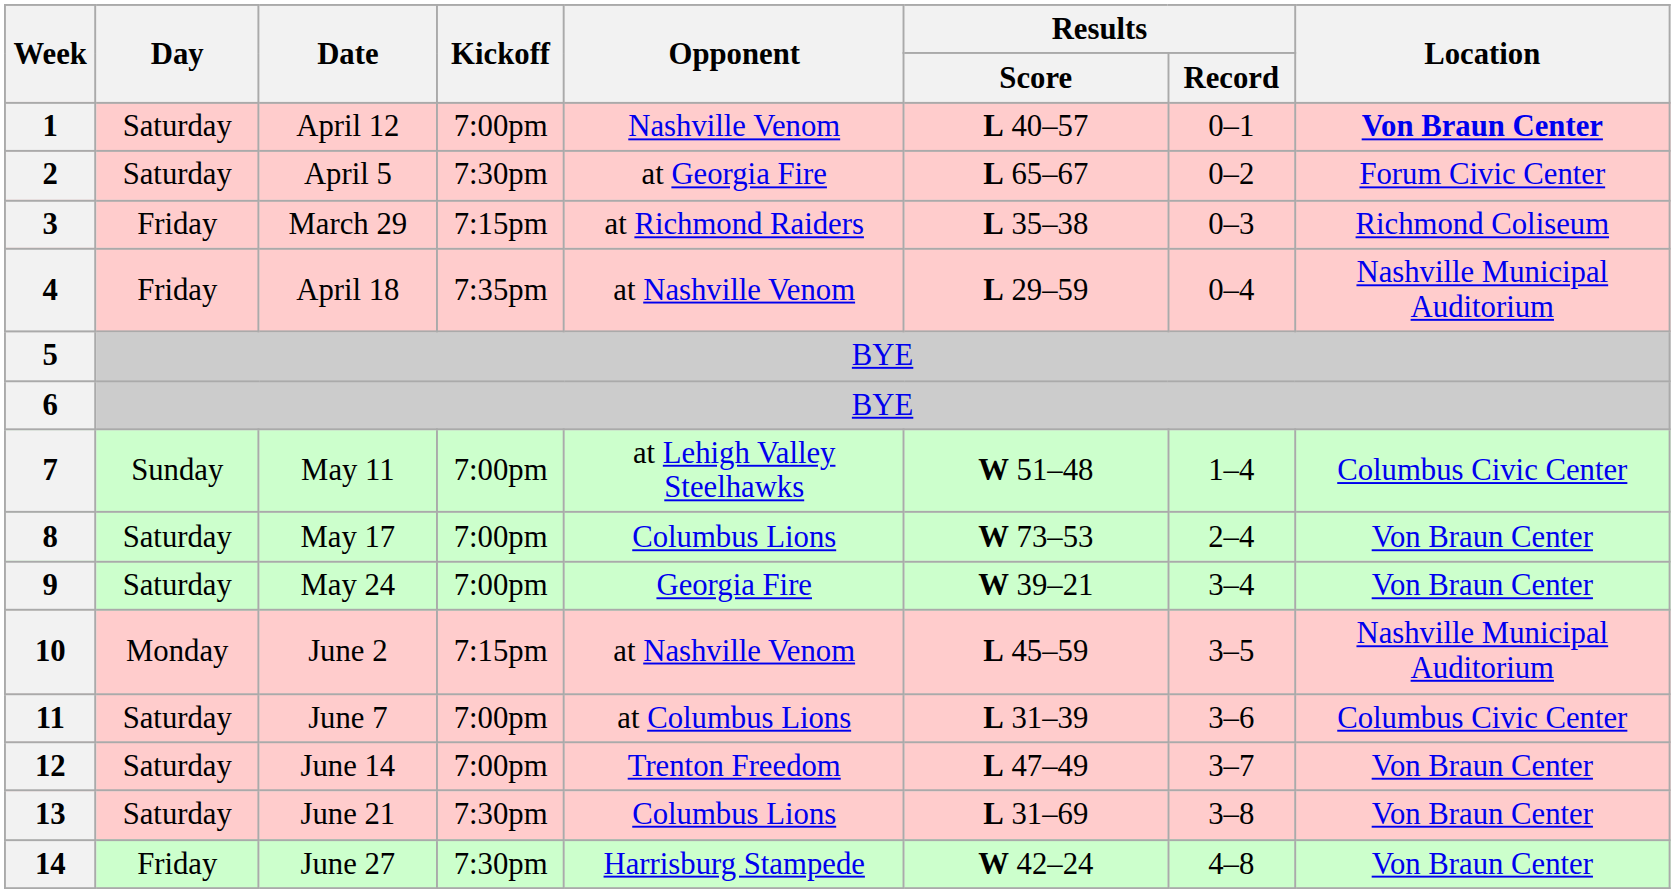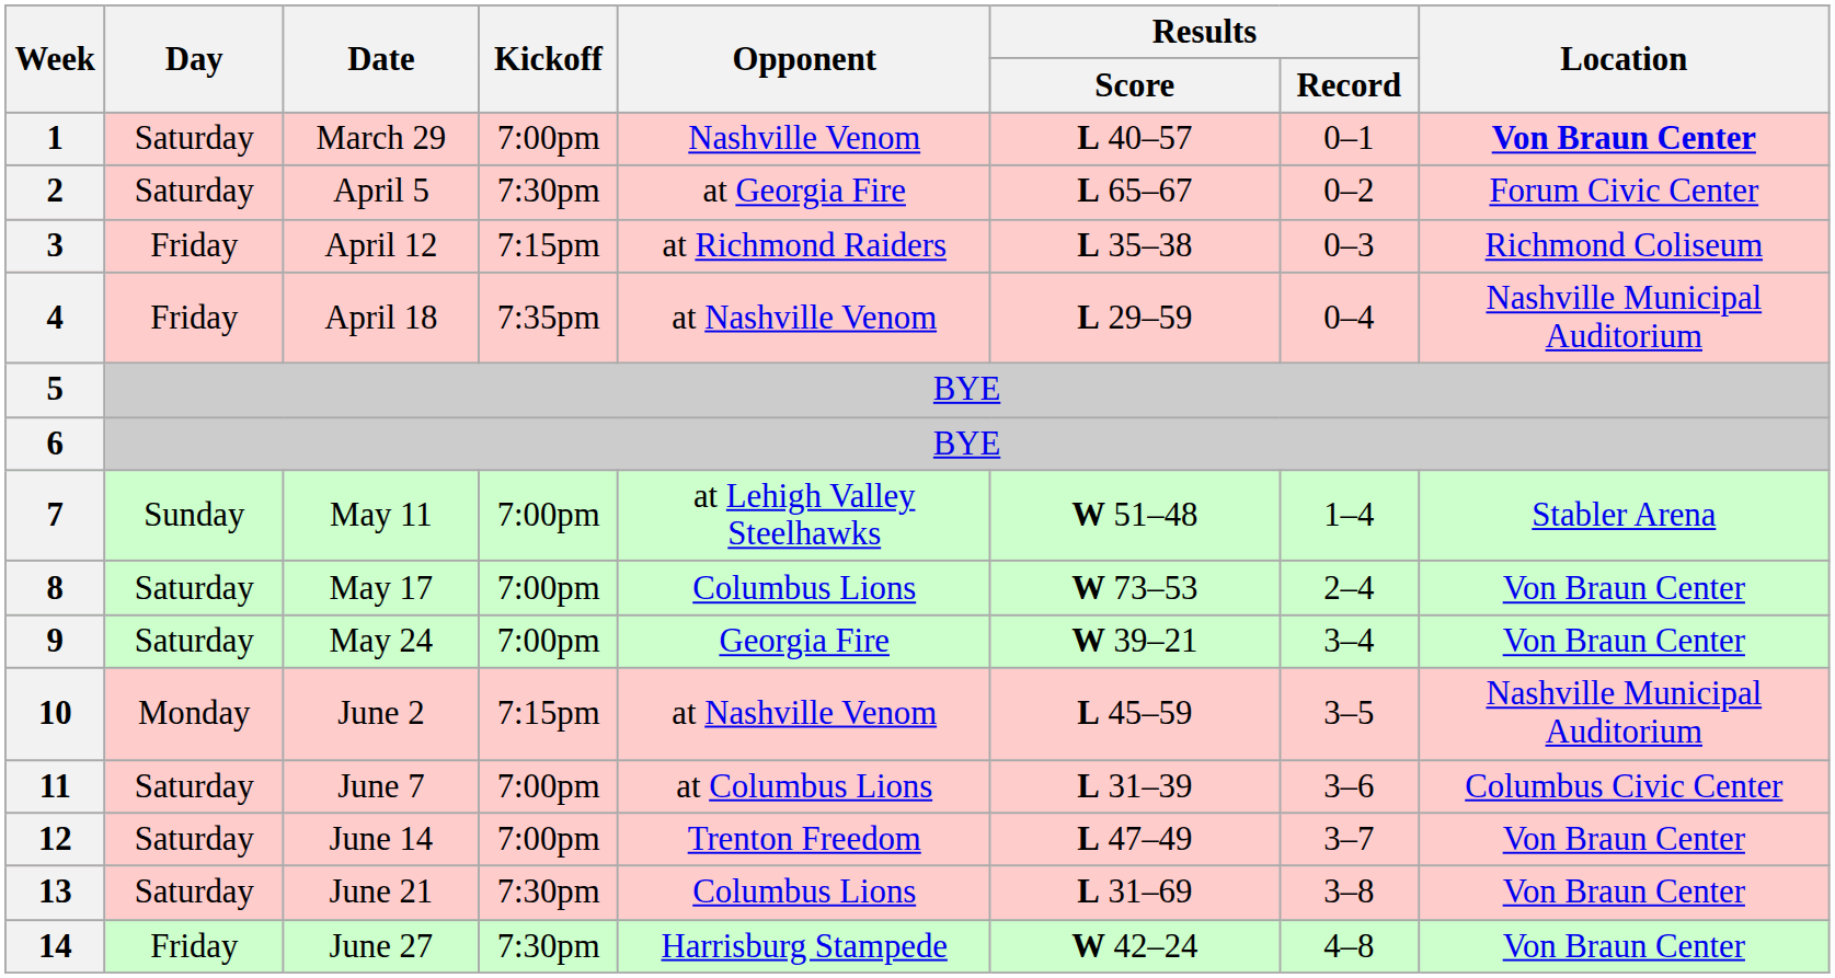1 | Date: April 12 -> March 29
3 | Date: March 29 -> April 12
7 | Location: Columbus Civic Center -> Stabler Arena
